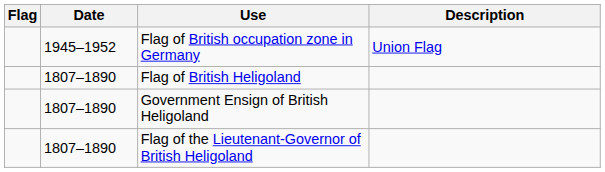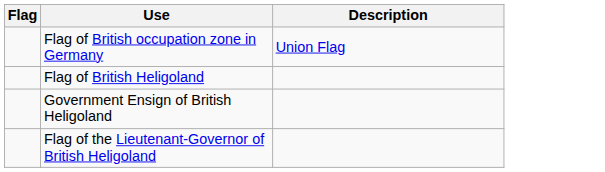- column: Date | 1945–1952 | 1807–1890 | 1807–1890 | 1807–1890
